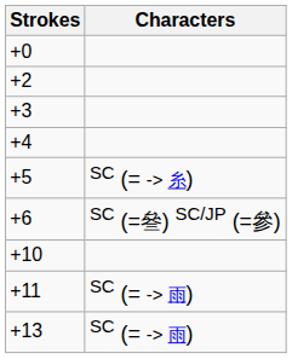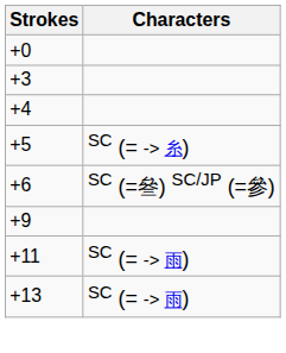- row: +2
+ row: +9
- row: +10
